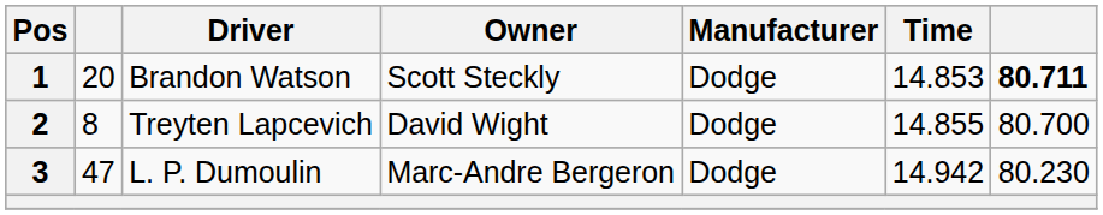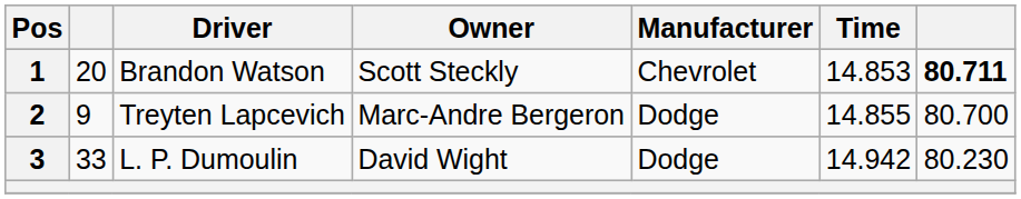1 | Manufacturer: Dodge -> Chevrolet
2 | column 2: 8 -> 9
2 | Owner: David Wight -> Marc-Andre Bergeron
3 | column 2: 47 -> 33
3 | Owner: Marc-Andre Bergeron -> David Wight
